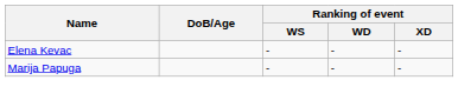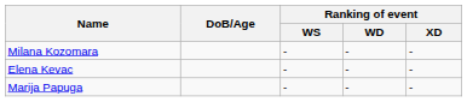+ row: Milana Kozomara | - | - | -
